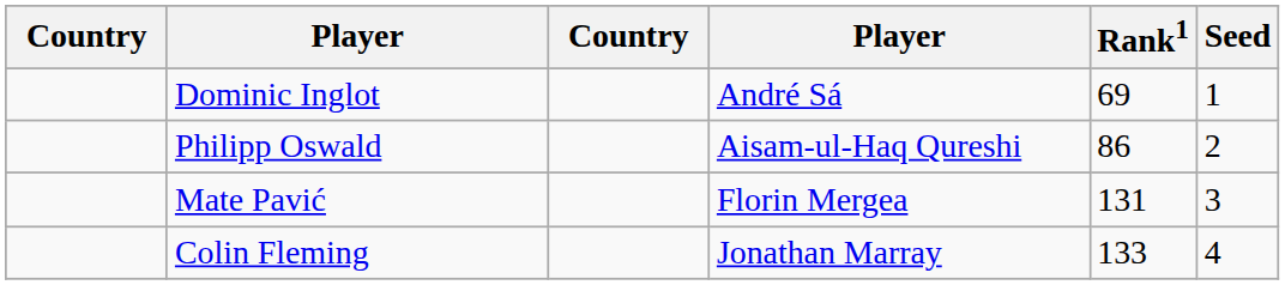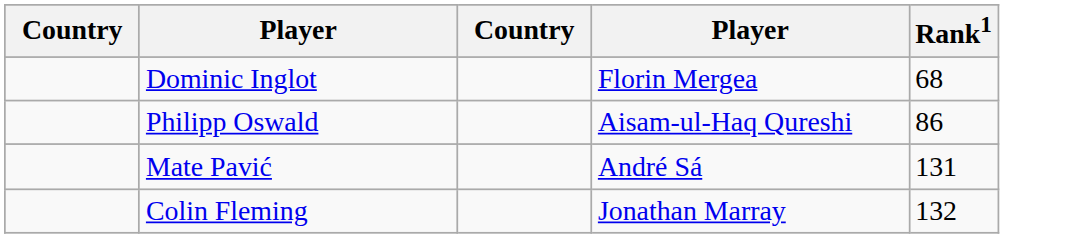- column: Seed | 1 | 2 | 3 | 4
Dominic Inglot | column 4: André Sá -> Florin Mergea
Dominic Inglot | Rank1: 69 -> 68
Mate Pavić | column 4: Florin Mergea -> André Sá
Colin Fleming | Rank1: 133 -> 132
